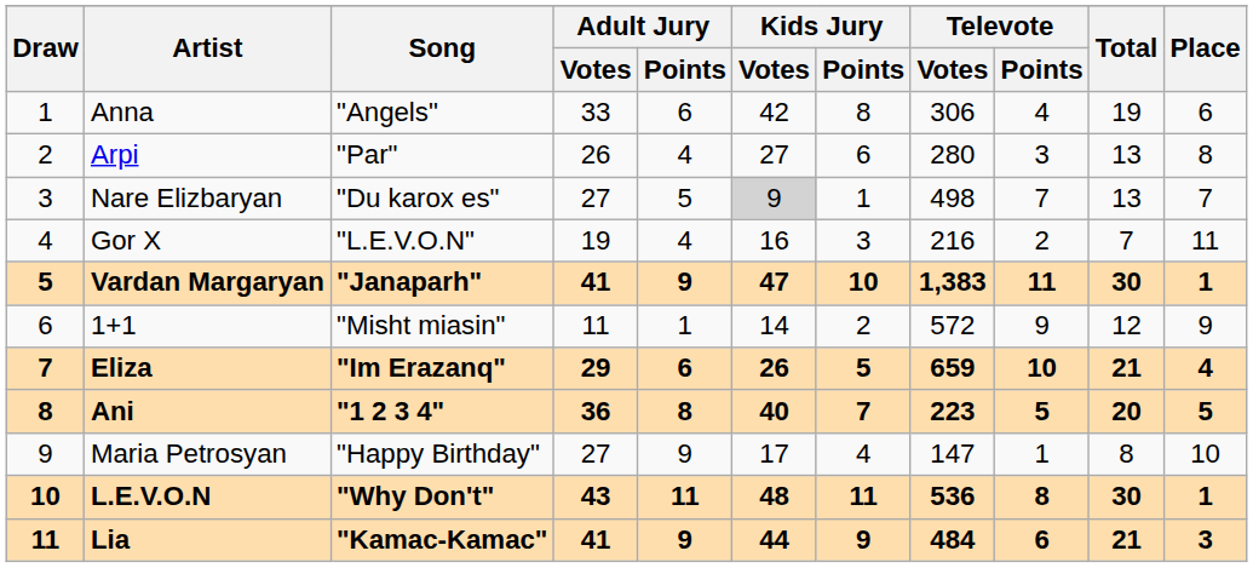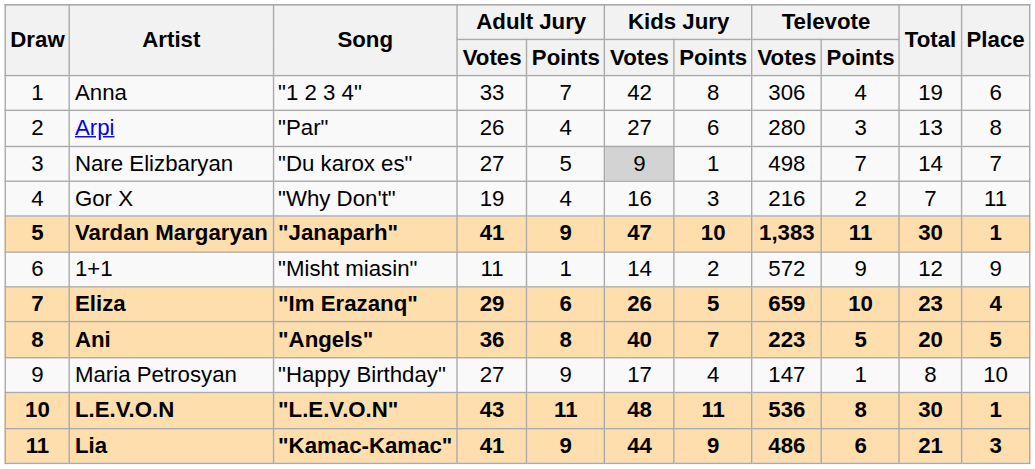Anna | Song: "Angels" -> "1 2 3 4"
Anna | Adult Jury / Points: 6 -> 7
Nare Elizbaryan | Total: 13 -> 14
Gor X | Song: "L.E.V.O.N" -> "Why Don't"
Eliza | Total: 21 -> 23
Ani | Song: "1 2 3 4" -> "Angels"
L.E.V.O.N | Song: "Why Don't" -> "L.E.V.O.N"
Lia | Televote / Votes: 484 -> 486
